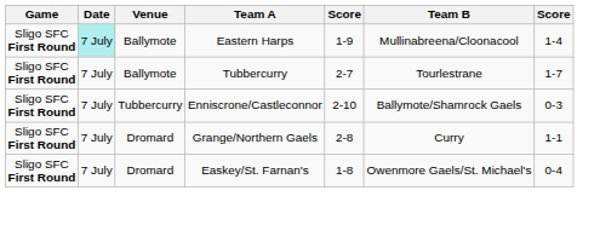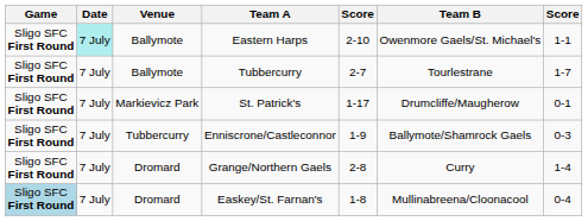Eastern Harps | column 5: 1-9 -> 2-10
Eastern Harps | Team B: Mullinabreena/Cloonacool -> Owenmore Gaels/St. Michael's
Eastern Harps | column 7: 1-4 -> 1-1
+ row: Sligo SFC First Round | 7 July | Markievicz Park | St. Patrick's | 1-17 | Drumcliffe/Maugherow | 0-1
Enniscrone/Castleconnor | column 5: 2-10 -> 1-9
Grange/Northern Gaels | column 7: 1-1 -> 1-4
Easkey/St. Farnan's | Game: no background -> lightblue background
Easkey/St. Farnan's | Team B: Owenmore Gaels/St. Michael's -> Mullinabreena/Cloonacool
